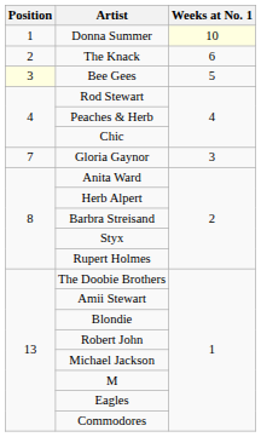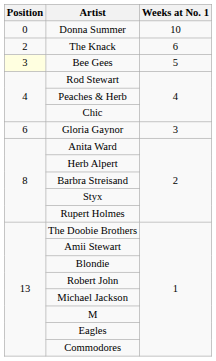Donna Summer | Position: 1 -> 0
Donna Summer | Weeks at No. 1: lightyellow background -> no background
Gloria Gaynor | Position: 7 -> 6
